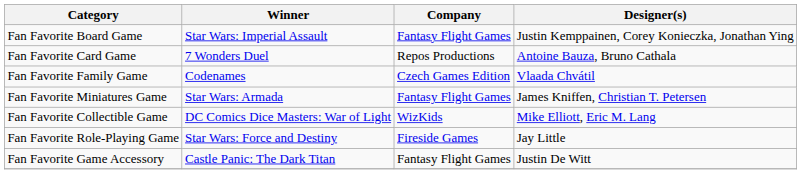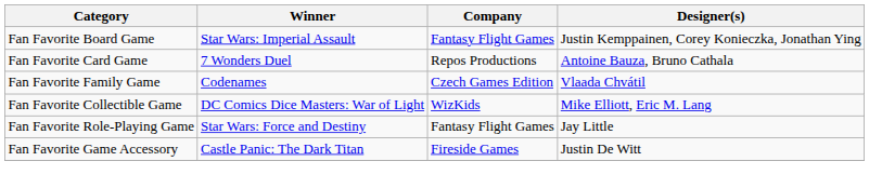- row: Fan Favorite Miniatures Game | Star Wars: Armada | Fantasy Flight Games | James Kniffen, Christian T. Petersen
Fan Favorite Role-Playing Game | Company: Fireside Games -> Fantasy Flight Games
Fan Favorite Game Accessory | Company: Fantasy Flight Games -> Fireside Games
